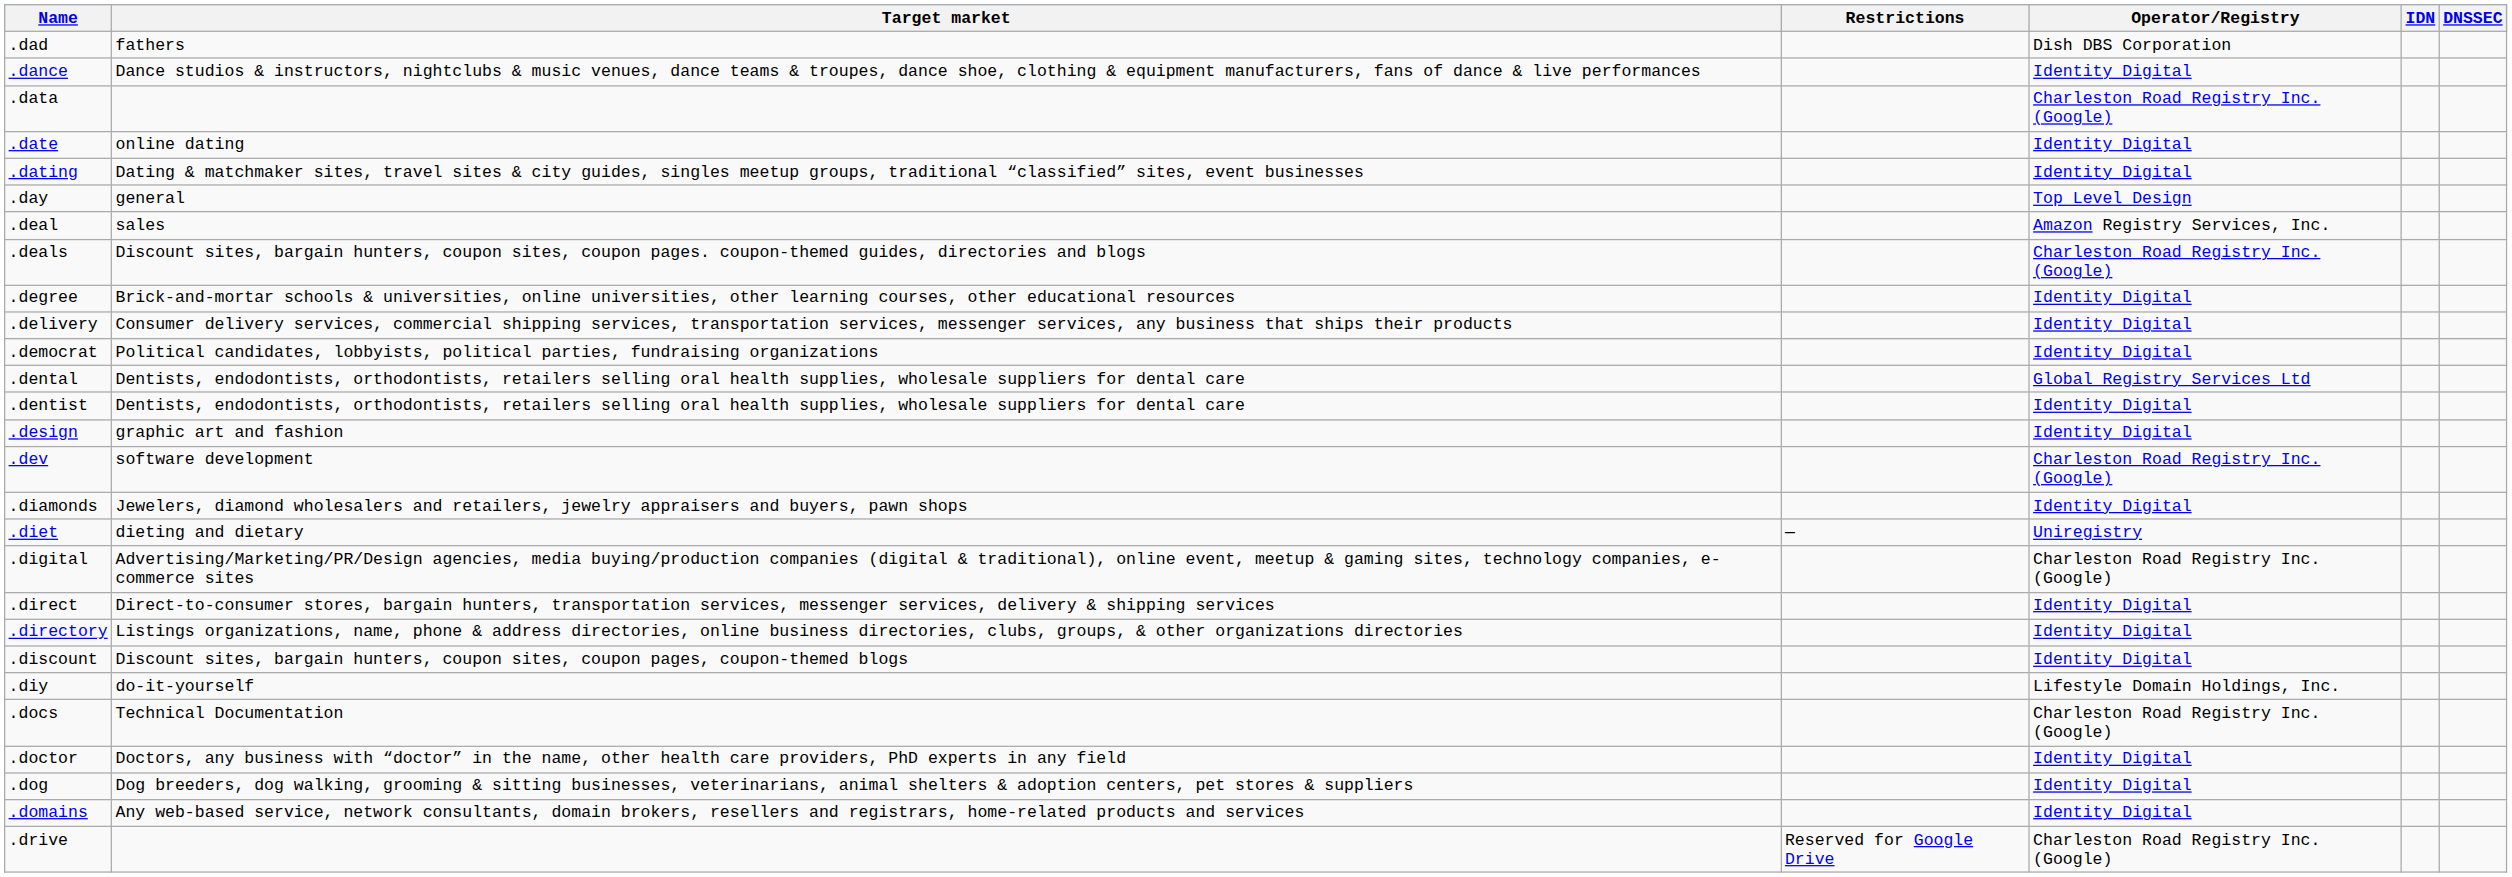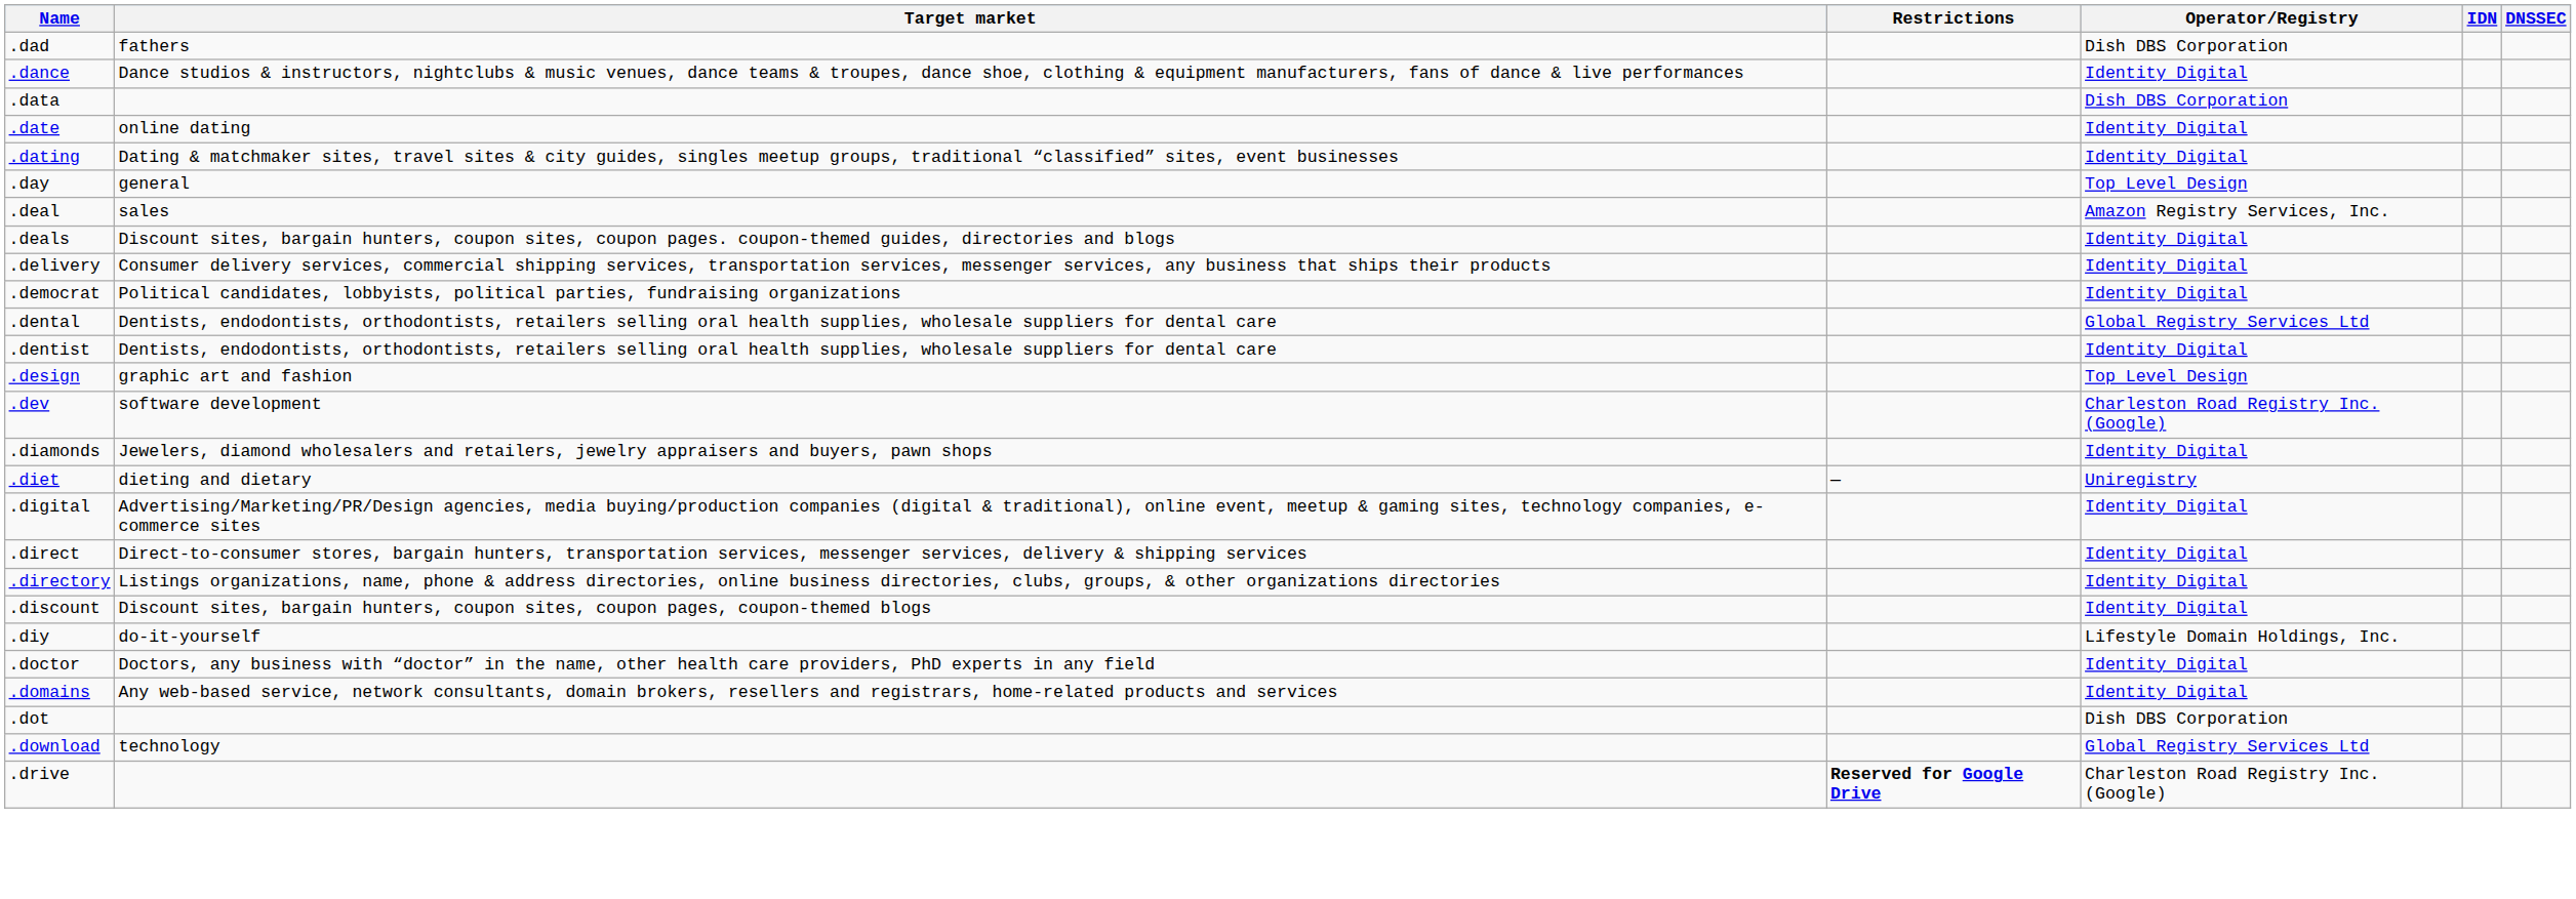.data | Operator/Registry: Charleston Road Registry Inc. (Google) -> Dish DBS Corporation
.deals | Operator/Registry: Charleston Road Registry Inc. (Google) -> Identity Digital
- row: .degree | Brick-and-mortar schools & universities, online universities, other learning courses, other educational resources | Identity Digital
.design | Operator/Registry: Identity Digital -> Top Level Design
.digital | Operator/Registry: Charleston Road Registry Inc. (Google) -> Identity Digital
- row: .docs | Technical Documentation | Charleston Road Registry Inc. (Google)
- row: .dog | Dog breeders, dog walking, grooming & sitting businesses, veterinarians, animal shelters & adoption centers, pet stores & suppliers | Identity Digital
+ row: .dot | Dish DBS Corporation
+ row: .download | technology | Global Registry Services Ltd
.drive | Restrictions: normal -> bold
